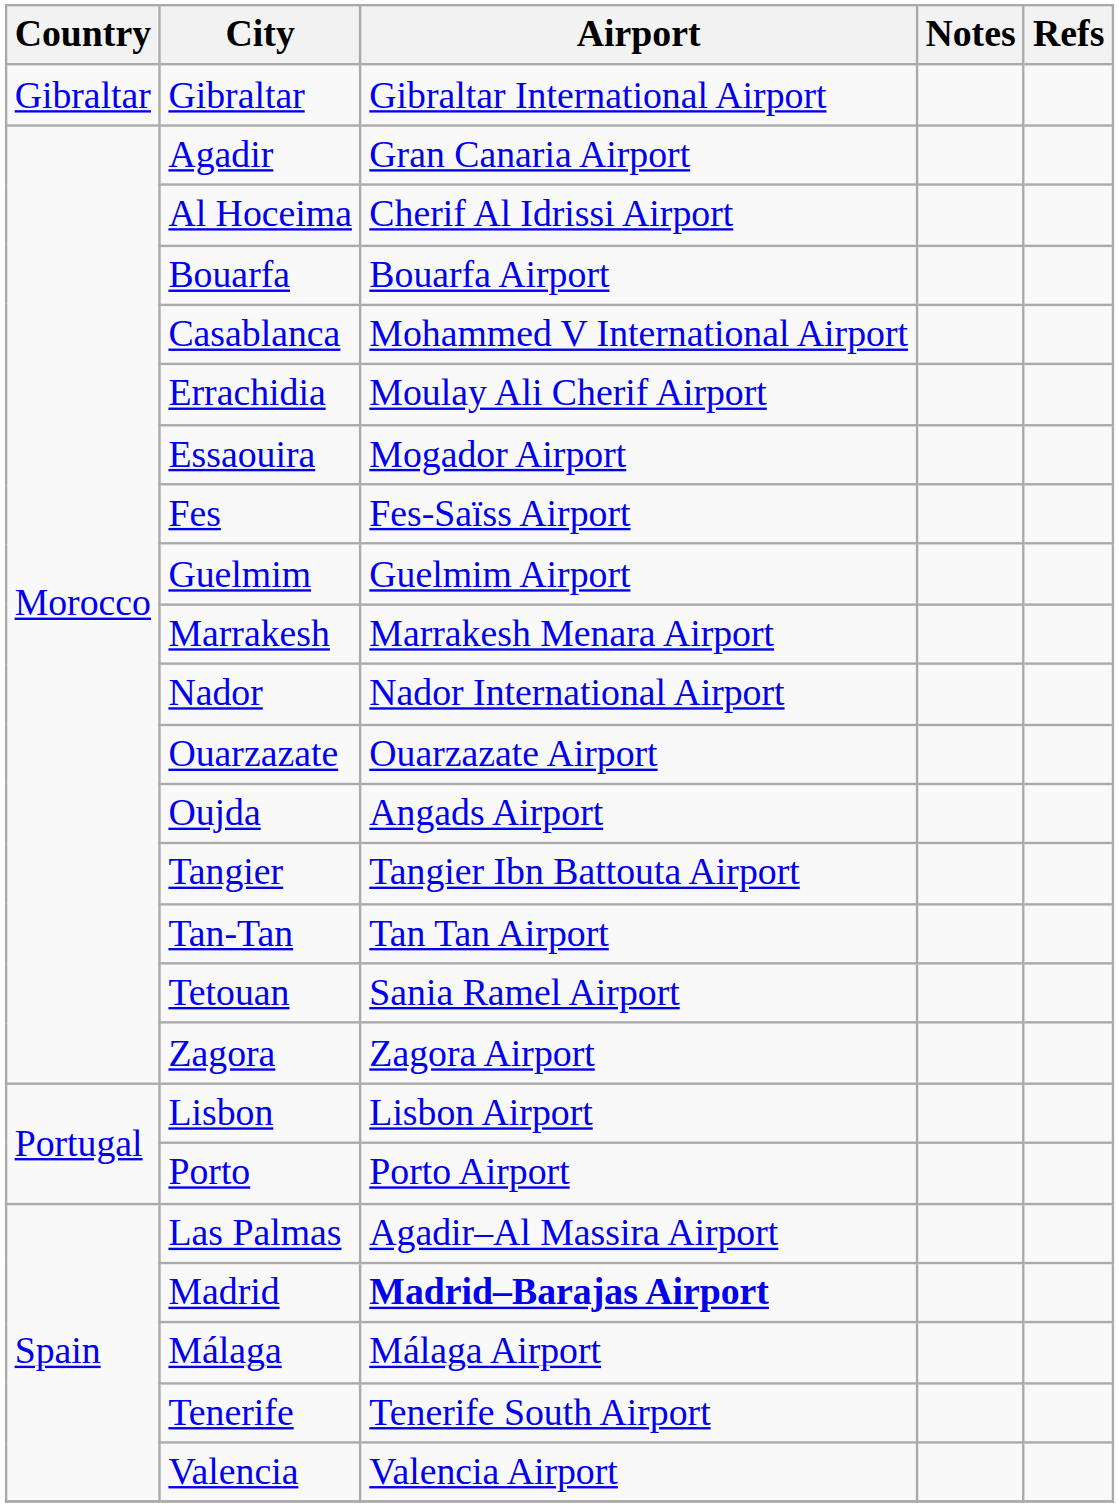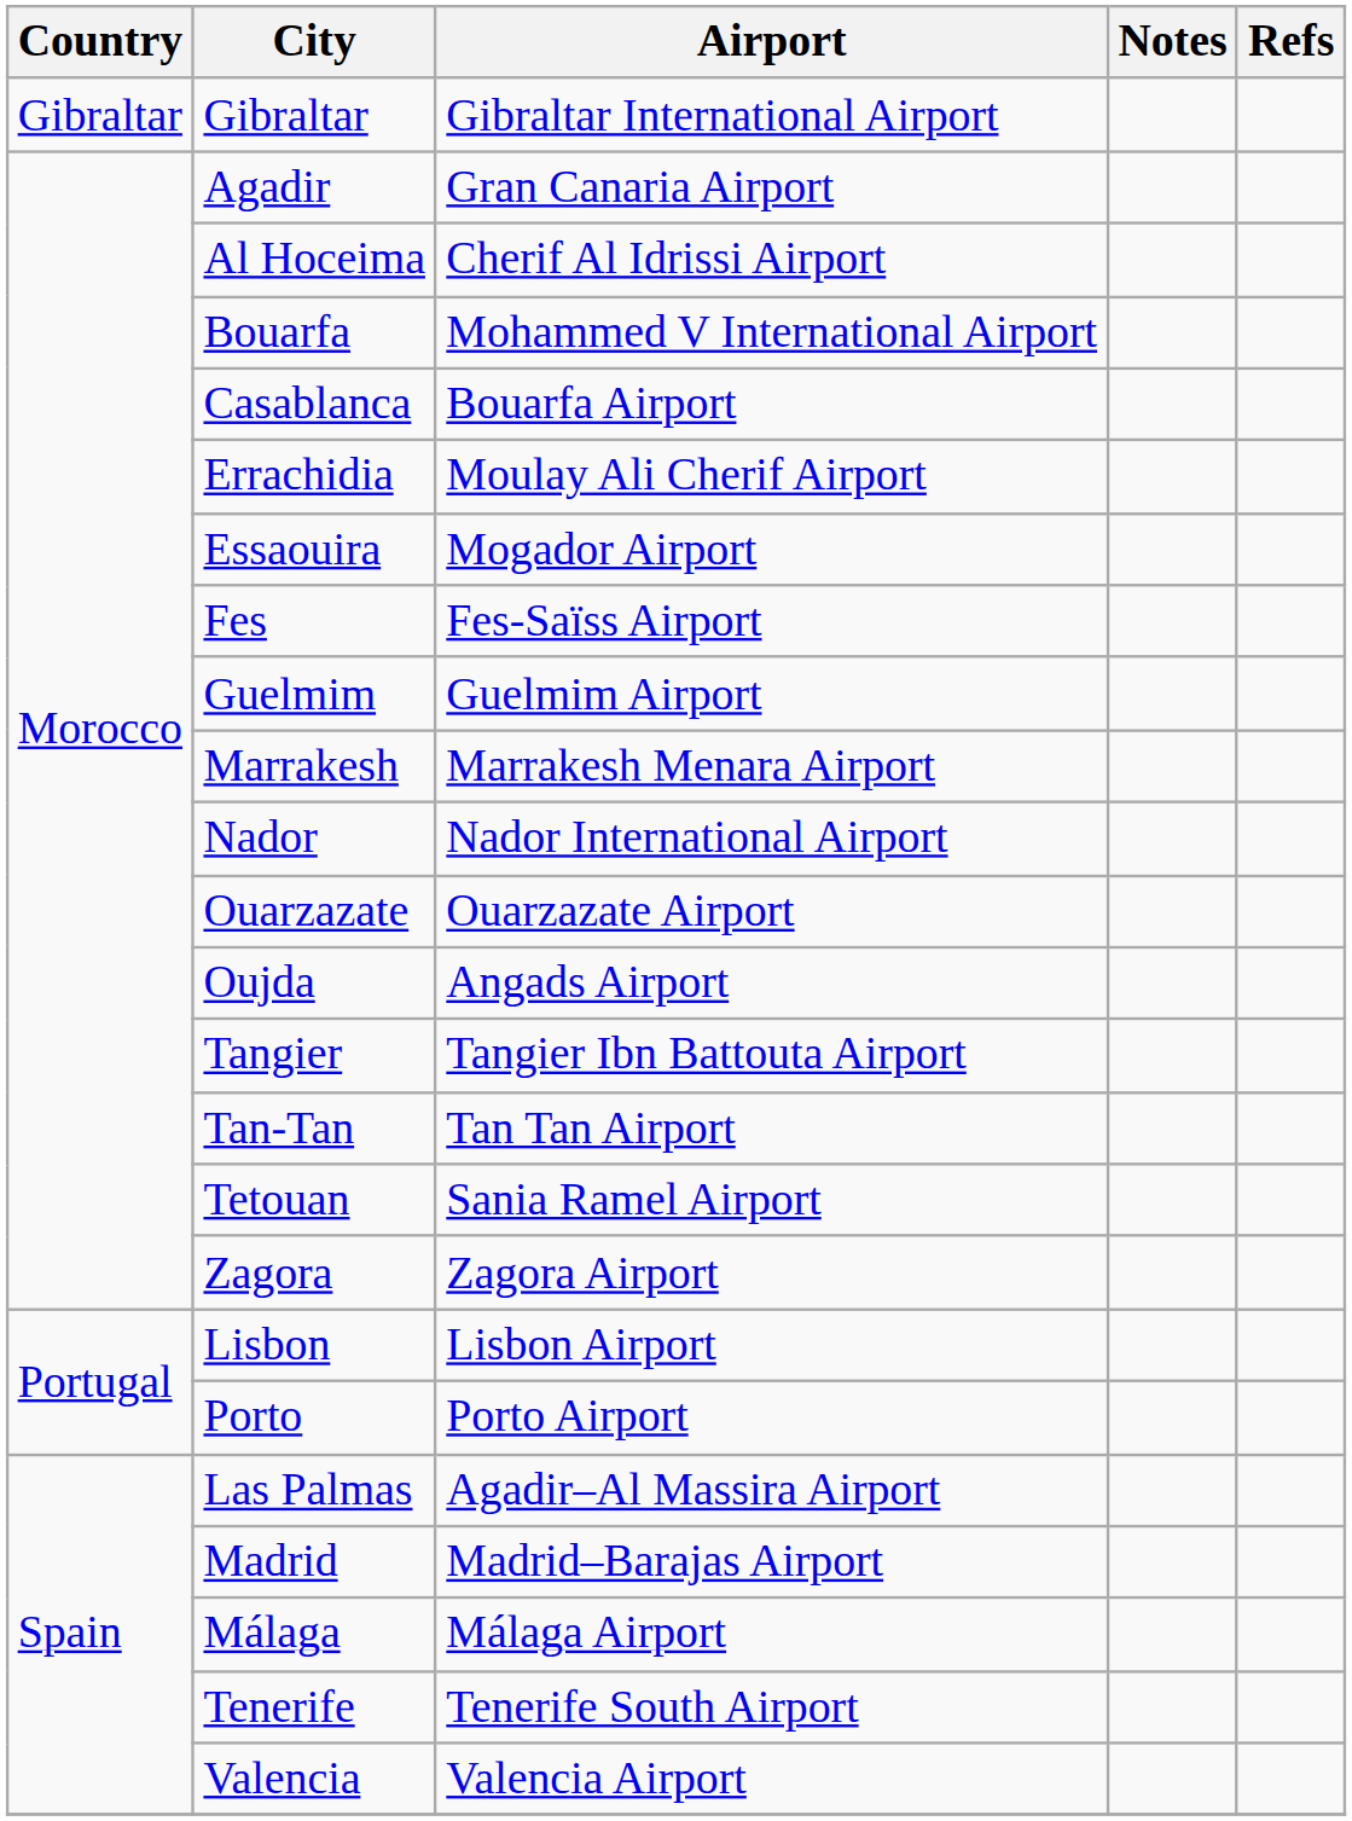Bouarfa | Airport: Bouarfa Airport -> Mohammed V International Airport
Casablanca | Airport: Mohammed V International Airport -> Bouarfa Airport
Madrid | Airport: bold -> normal
